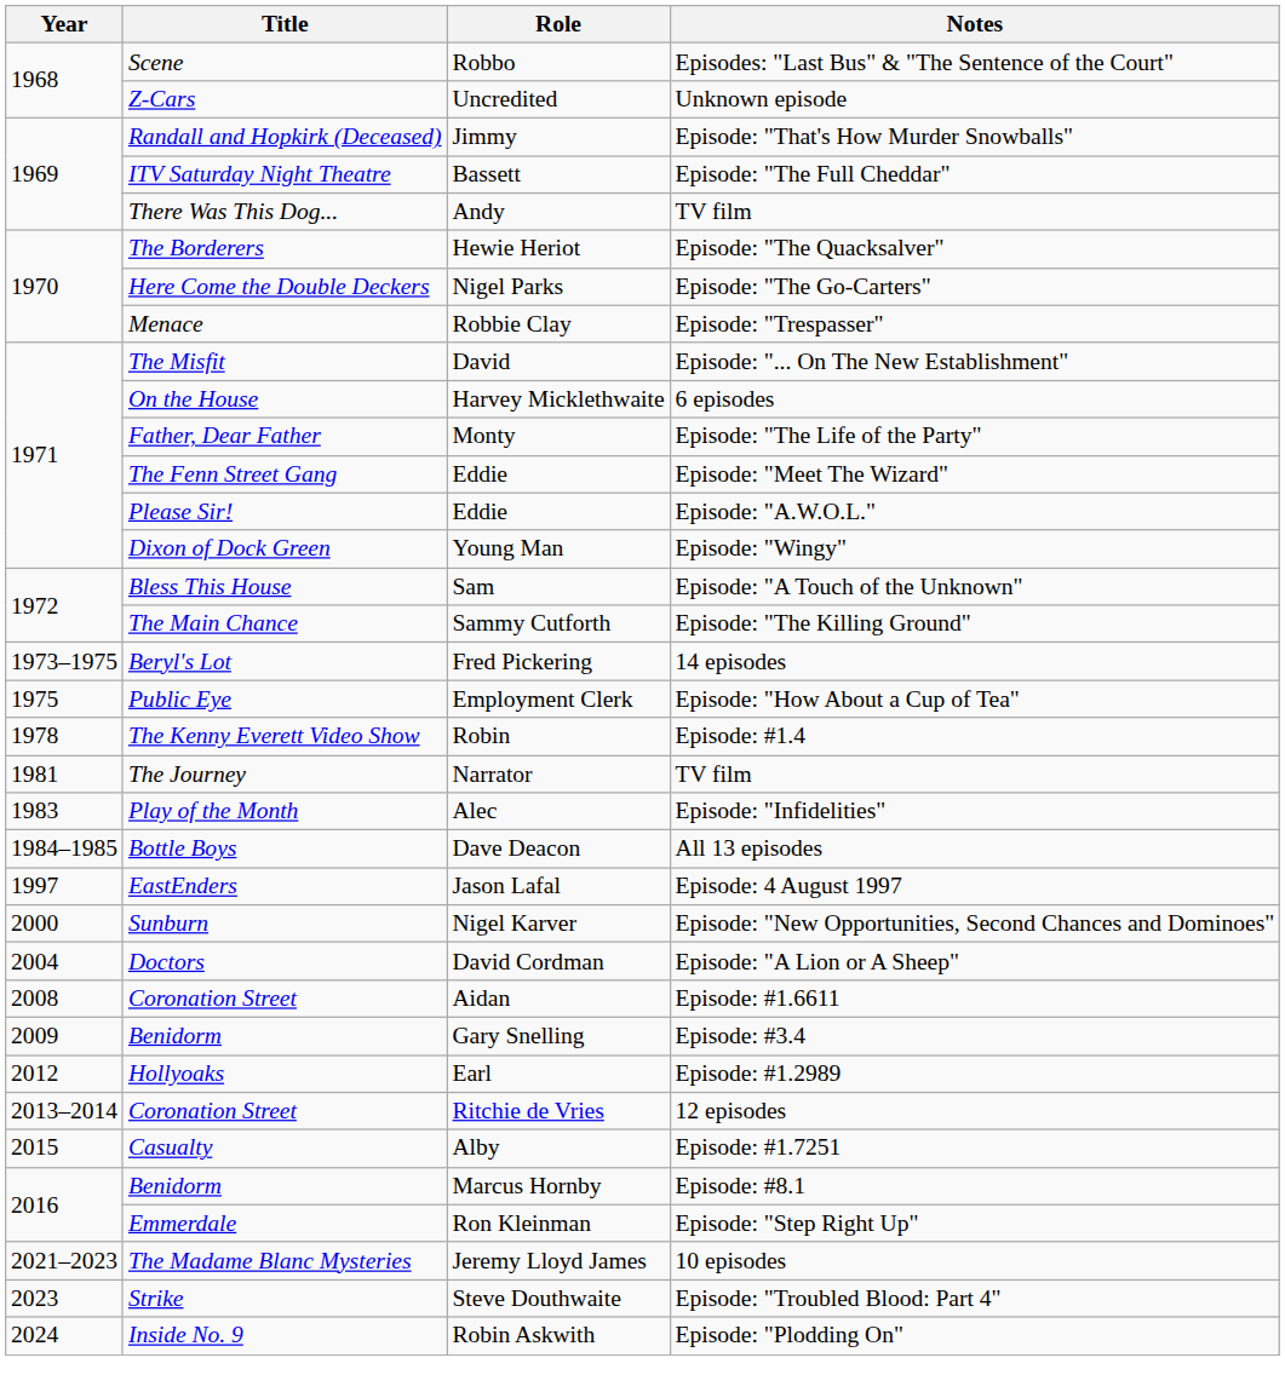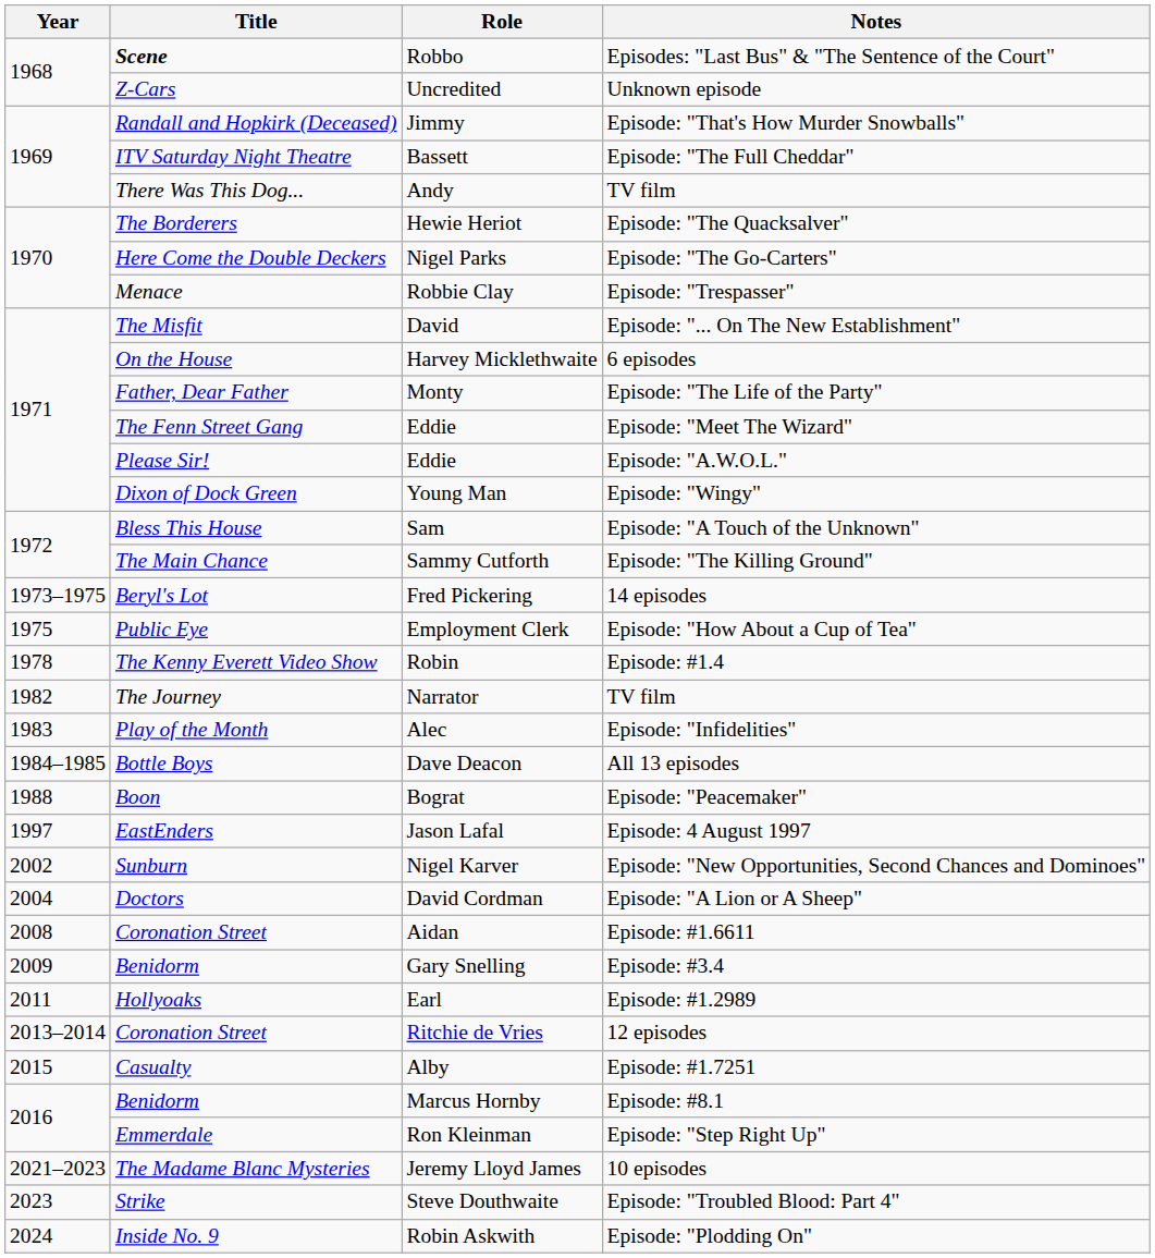Robbo | Title: normal -> bold
Narrator | Year: 1981 -> 1982
+ row: 1988 | Boon | Bograt | Episode: "Peacemaker"
Nigel Karver | Year: 2000 -> 2002
Earl | Year: 2012 -> 2011
